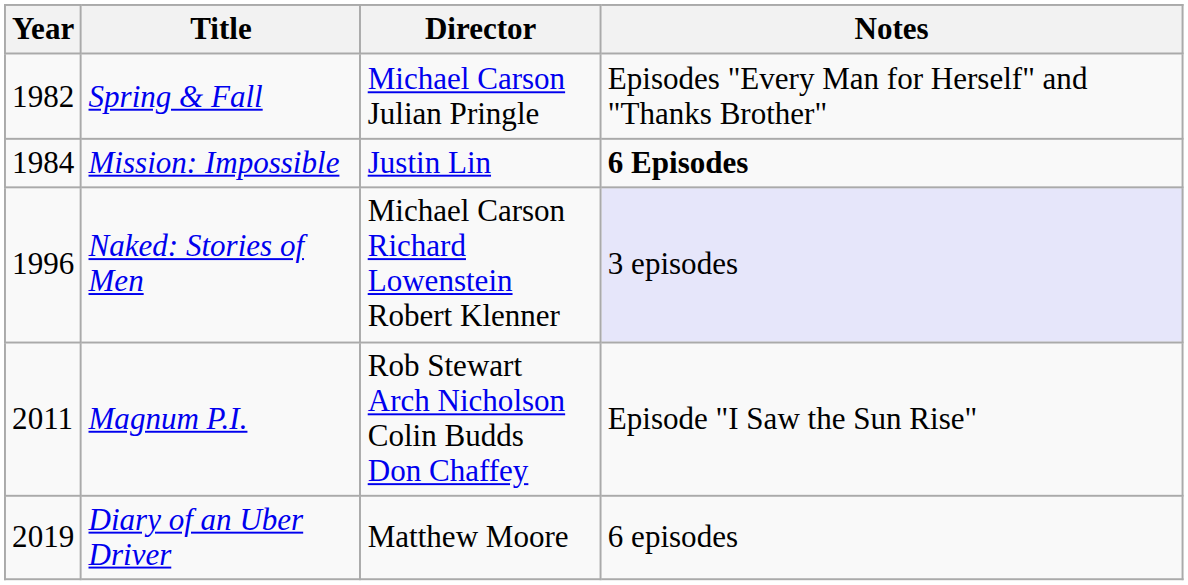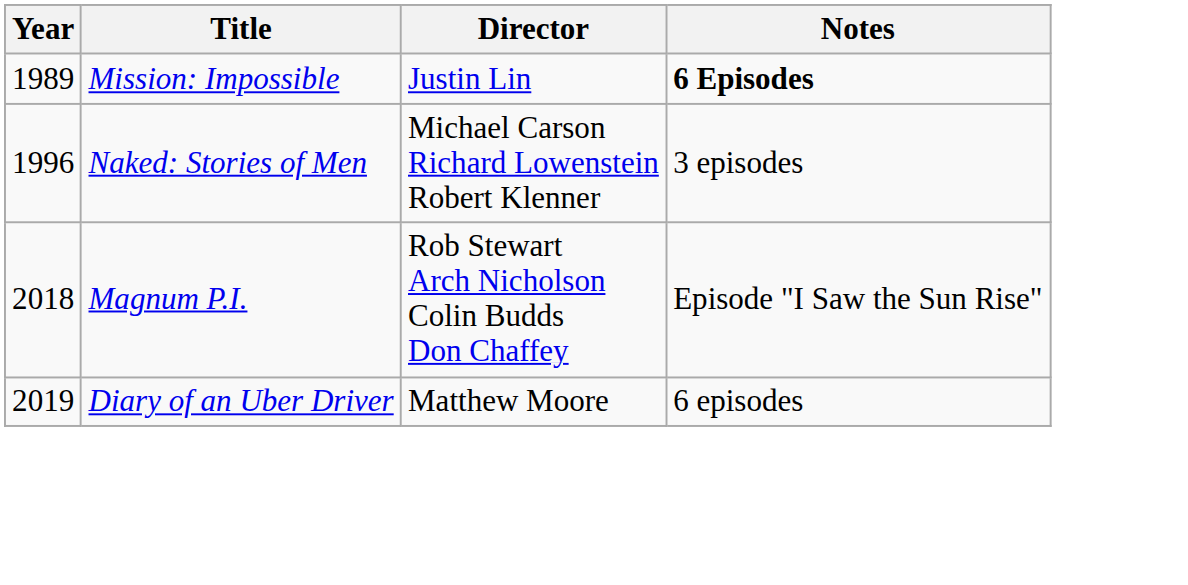- row: 1982 | Spring & Fall | Michael Carson Julian Pringle | Episodes "Every Man for Herself" and "Thanks Brother"
Mission: Impossible | Year: 1984 -> 1989
Naked: Stories of Men | Notes: lavender background -> no background
Magnum P.I. | Year: 2011 -> 2018
